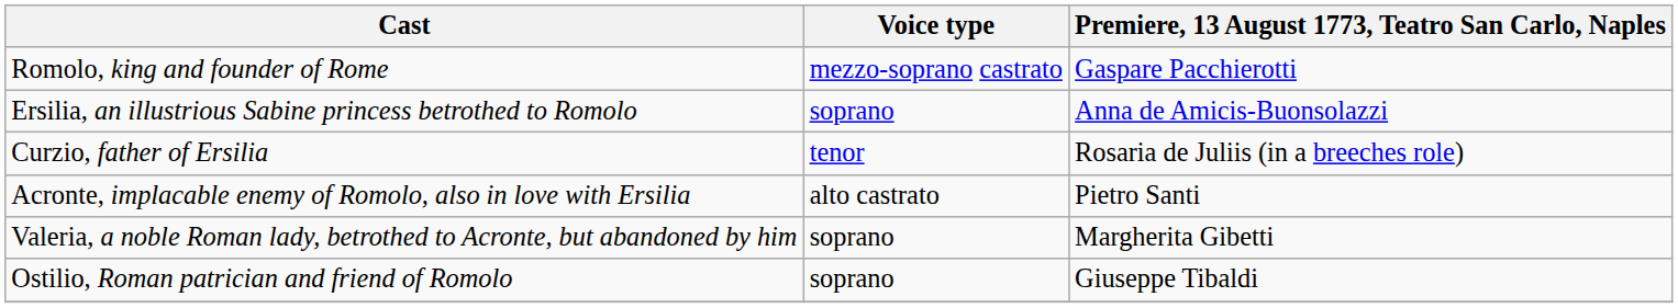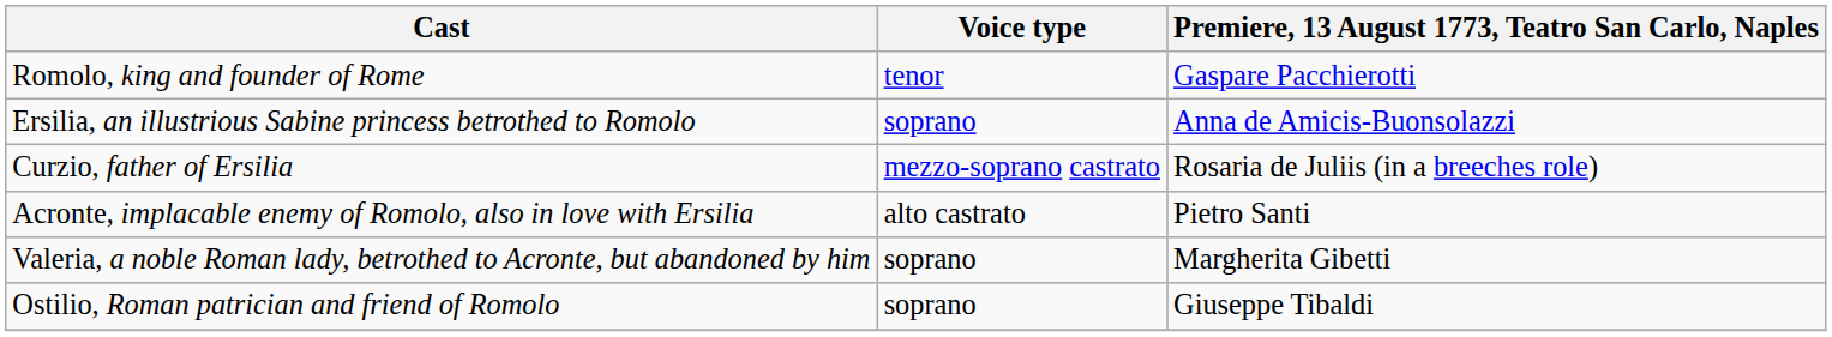Romolo, king and founder of Rome | Voice type: mezzo-soprano castrato -> tenor
Curzio, father of Ersilia | Voice type: tenor -> mezzo-soprano castrato
